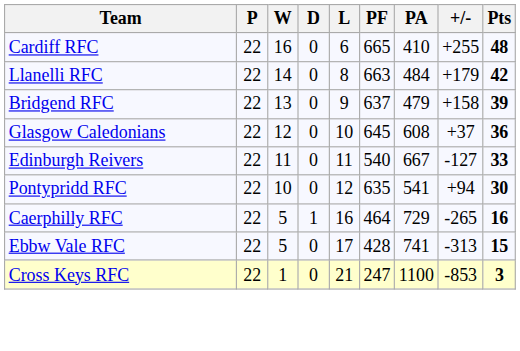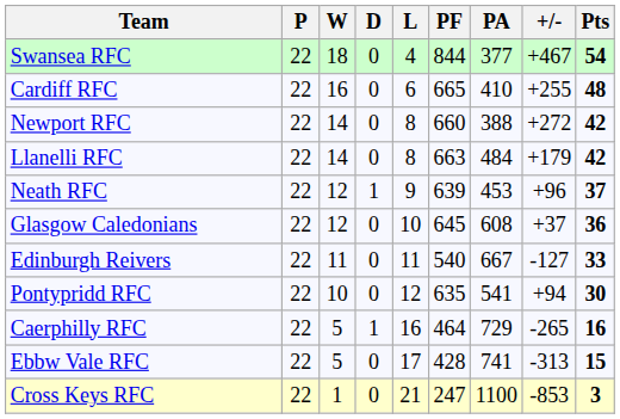+ row: Swansea RFC | 22 | 18 | 0 | 4 | 844 | 377 | +467 | 54
+ row: Newport RFC | 22 | 14 | 0 | 8 | 660 | 388 | +272 | 42
- row: Bridgend RFC | 22 | 13 | 0 | 9 | 637 | 479 | +158 | 39
+ row: Neath RFC | 22 | 12 | 1 | 9 | 639 | 453 | +96 | 37
